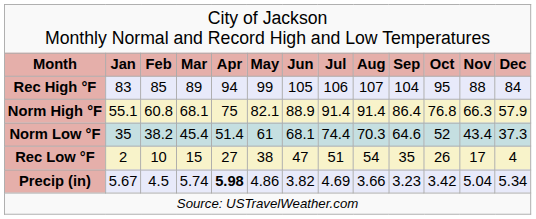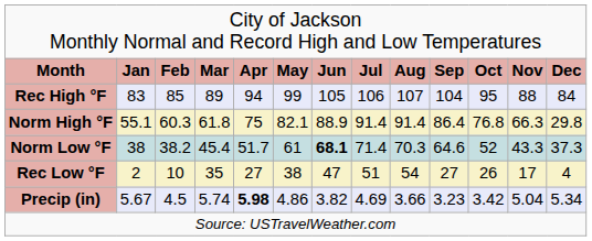Norm High °F | column 3: 60.8 -> 60.3
Norm High °F | column 4: 68.1 -> 61.8
Norm High °F | column 13: 57.9 -> 29.8
Norm Low °F | column 2: 35 -> 38
Norm Low °F | column 5: 51.4 -> 51.7
Norm Low °F | column 7: normal -> bold
Norm Low °F | column 8: 74.4 -> 71.4
Norm Low °F | column 12: 43.4 -> 43.3
Rec Low °F | column 4: 15 -> 35
Rec Low °F | column 10: 35 -> 27
